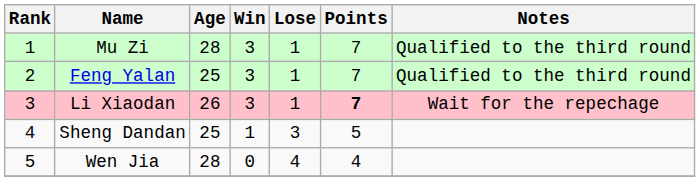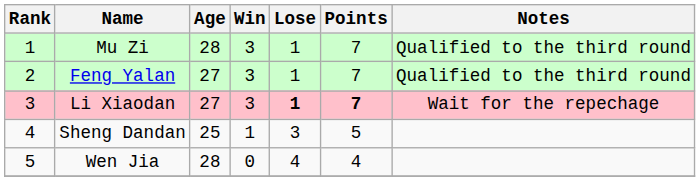Feng Yalan | Age: 25 -> 27
Li Xiaodan | Age: 26 -> 27
Li Xiaodan | Lose: normal -> bold
